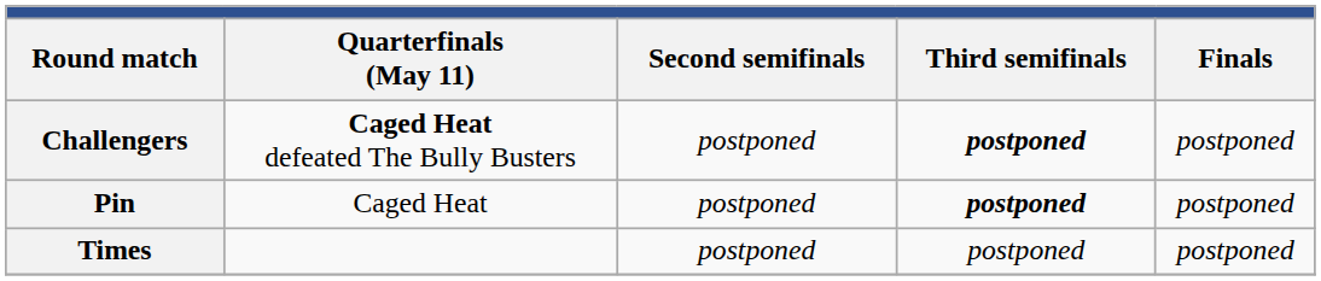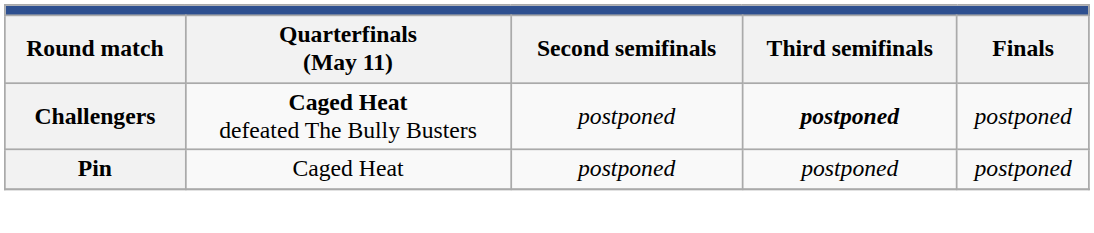Pin | column 4: bold -> normal
- row: Times | postponed | postponed | postponed
